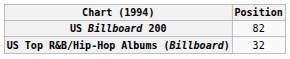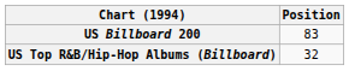US Billboard 200 | Position: 82 -> 83
